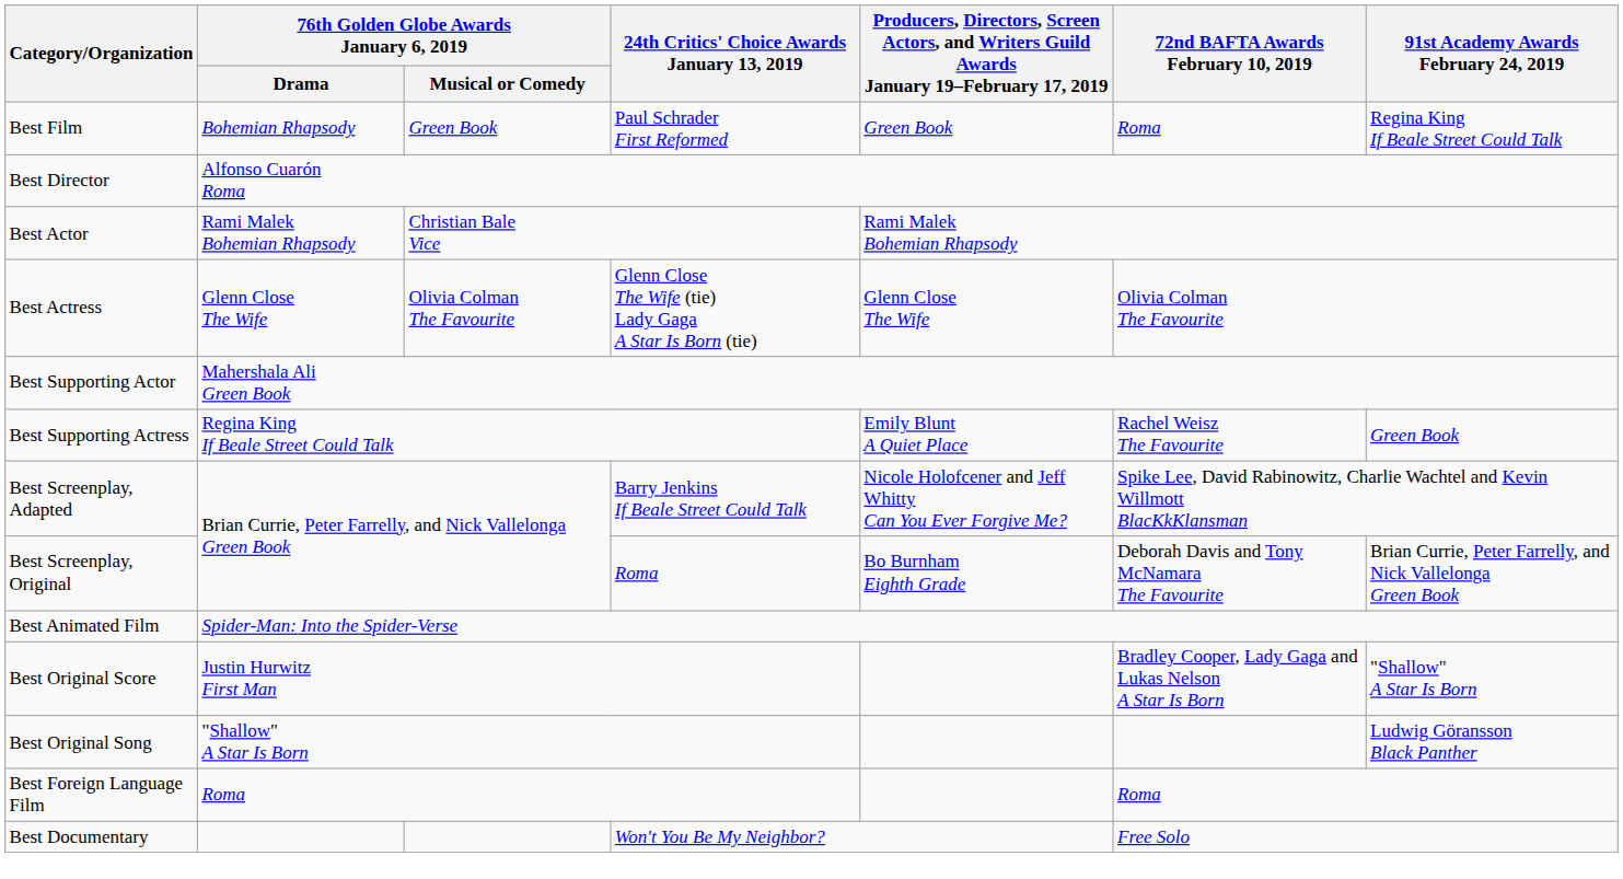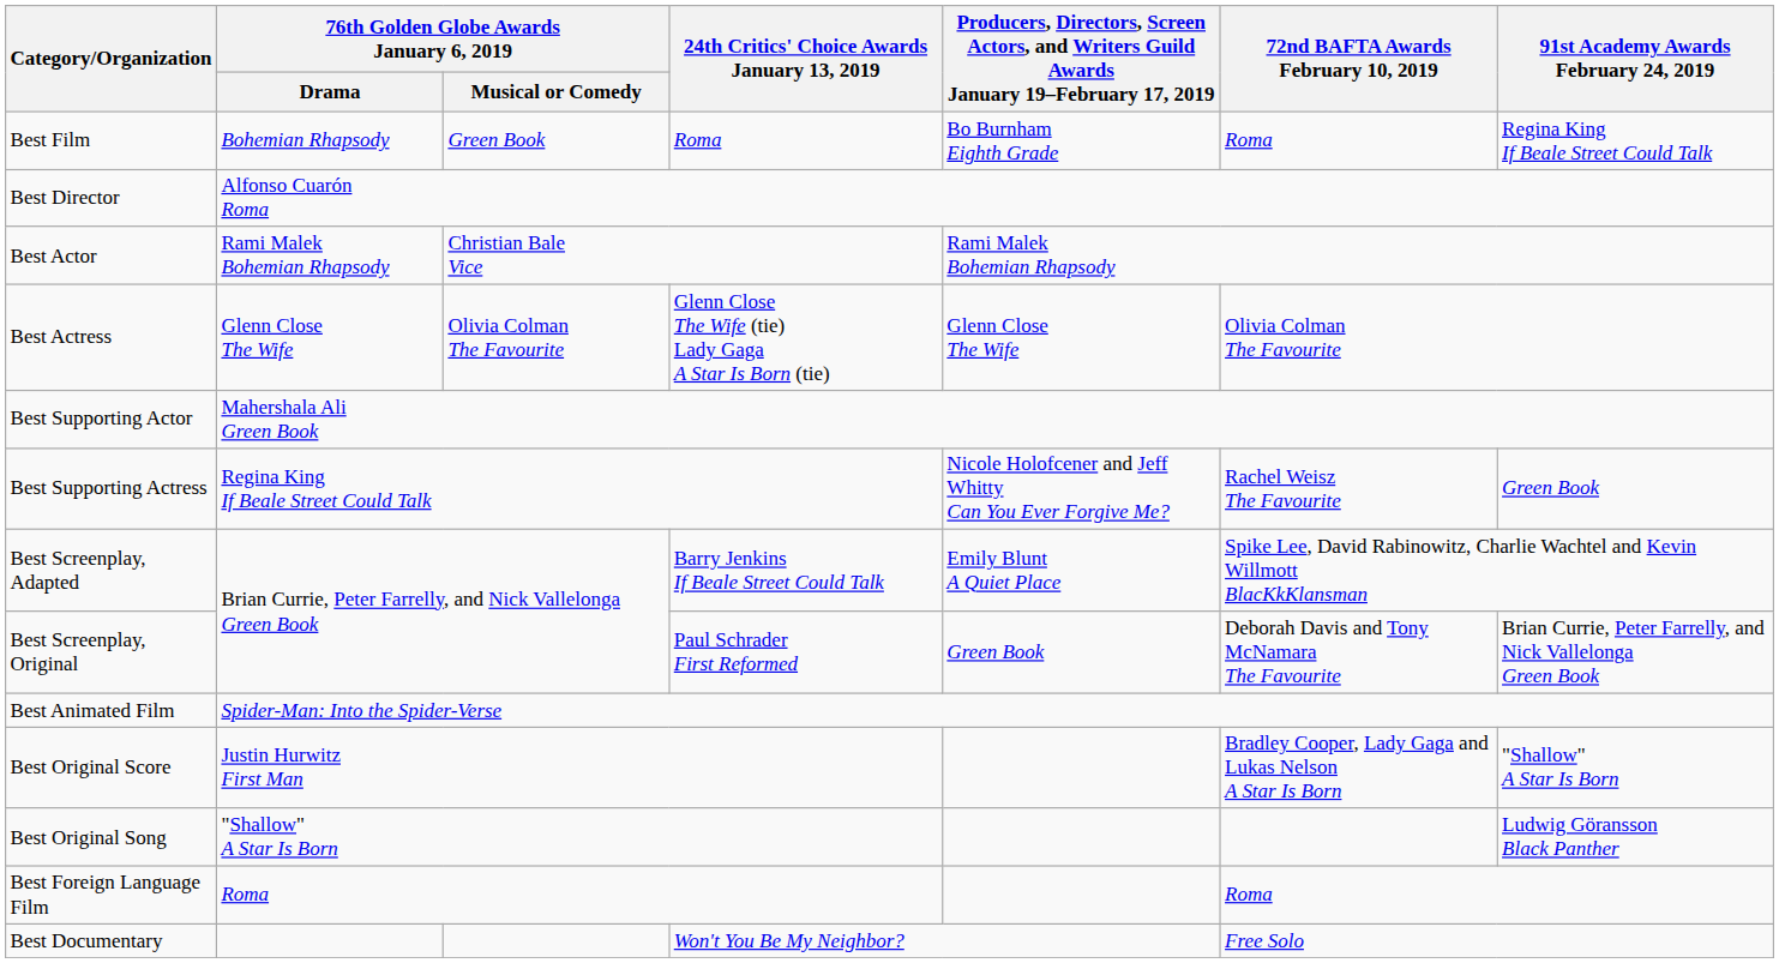Best Film | 24th Critics' Choice Awards January 13, 2019: Paul Schrader First Reformed -> Roma
Best Film | column 5: Green Book -> Bo Burnham Eighth Grade
Best Supporting Actress | column 5: Emily Blunt A Quiet Place -> Nicole Holofcener and Jeff Whitty Can You Ever Forgive Me?
Best Screenplay, Adapted | column 5: Nicole Holofcener and Jeff Whitty Can You Ever Forgive Me? -> Emily Blunt A Quiet Place
Best Screenplay, Original | 24th Critics' Choice Awards January 13, 2019: Roma -> Paul Schrader First Reformed
Best Screenplay, Original | column 5: Bo Burnham Eighth Grade -> Green Book
